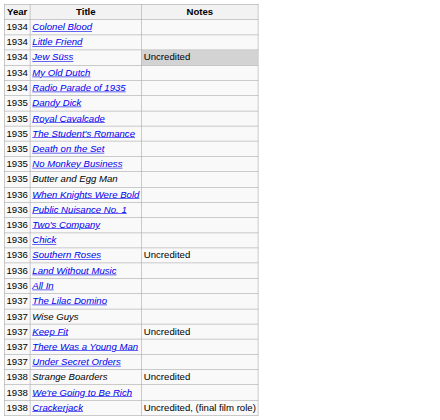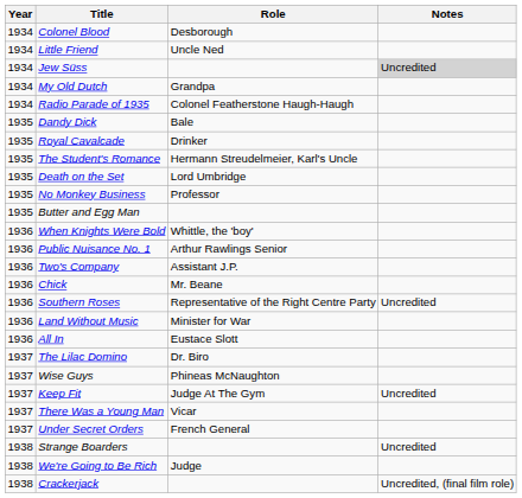+ column: Role | Desborough | Uncle Ned | Grandpa | Colonel Featherstone Haugh-Haugh | Bale | Drinker | Hermann Streudelmeier, Karl's Uncle | Lord Umbridge | Professor | Whittle, the 'boy' | Arthur Rawlings Senior | Assistant J.P. | Mr. Beane | Representative of the Right Centre Party | Minister for War | Eustace Slott | Dr. Biro | Phineas McNaughton | Judge At The Gym | Vicar | French General | Judge
